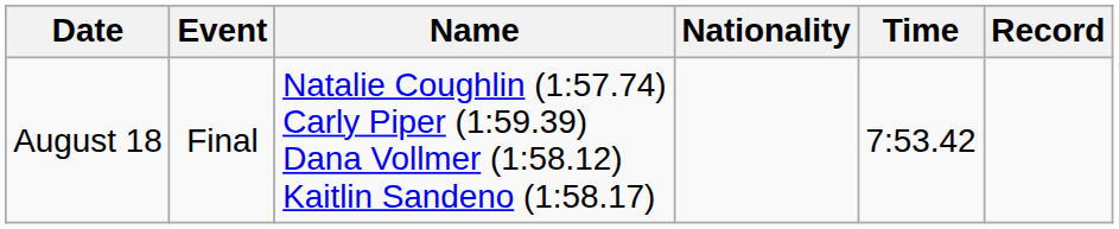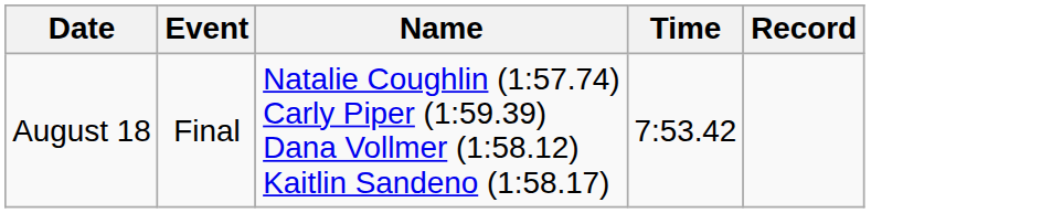- column: Nationality
